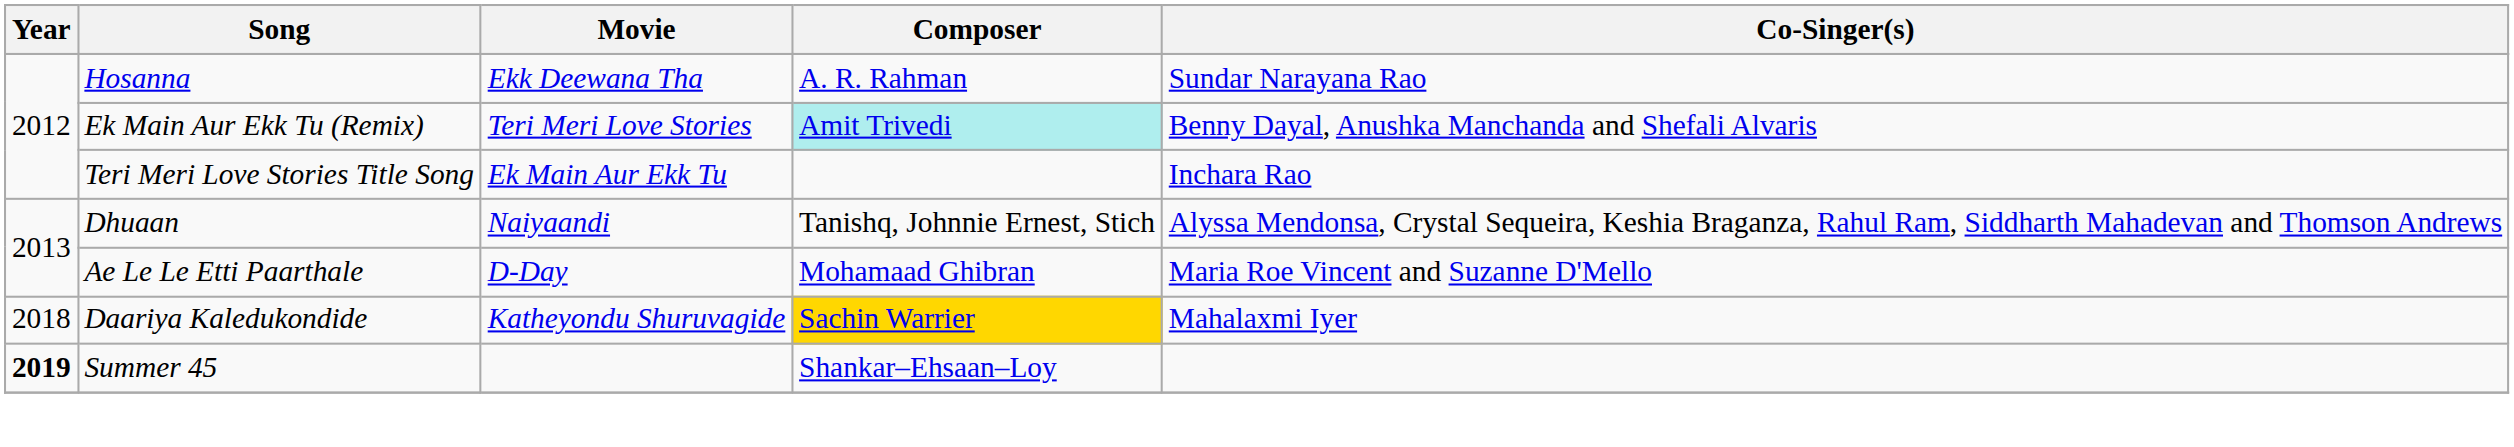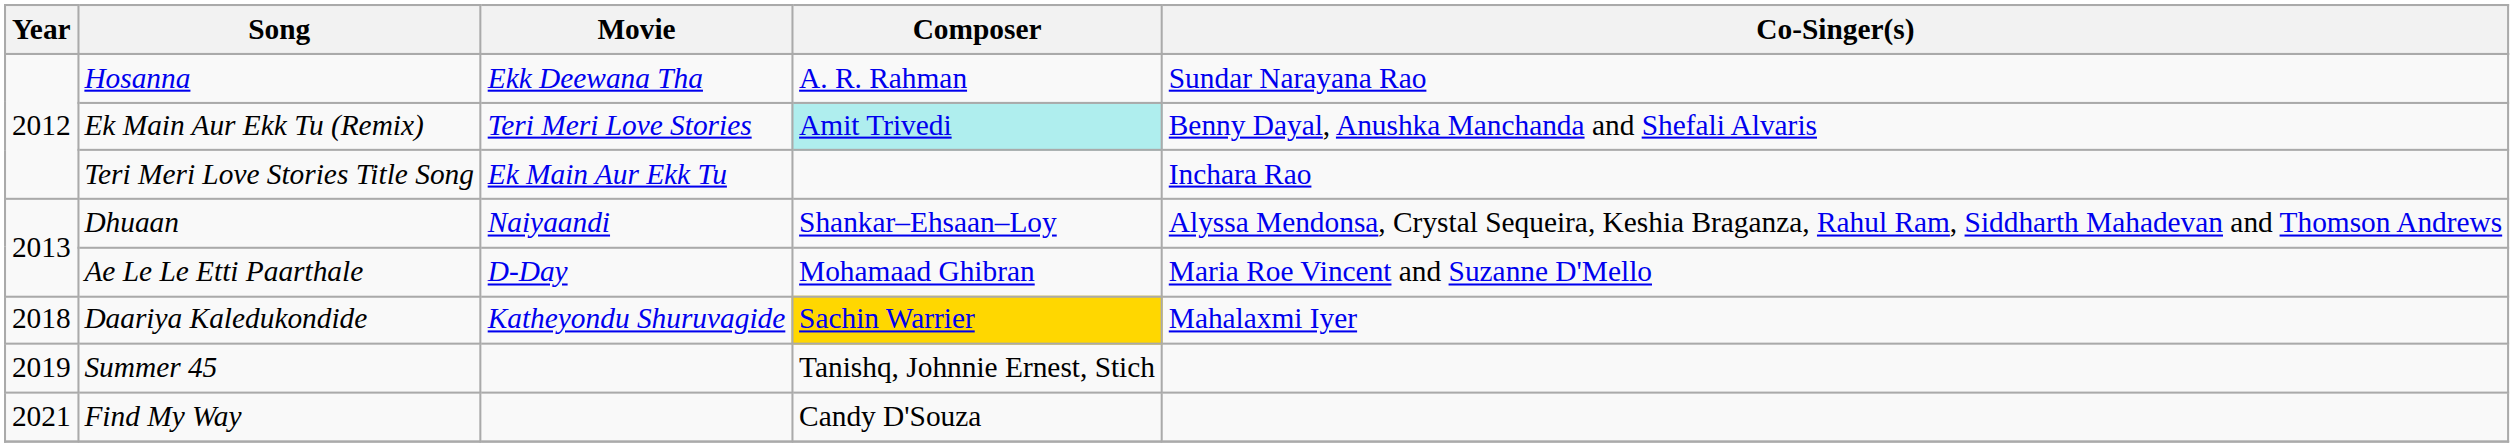Dhuaan | Composer: Tanishq, Johnnie Ernest, Stich -> Shankar–Ehsaan–Loy
Summer 45 | Year: bold -> normal
Summer 45 | Composer: Shankar–Ehsaan–Loy -> Tanishq, Johnnie Ernest, Stich
+ row: 2021 | Find My Way | Candy D'Souza
